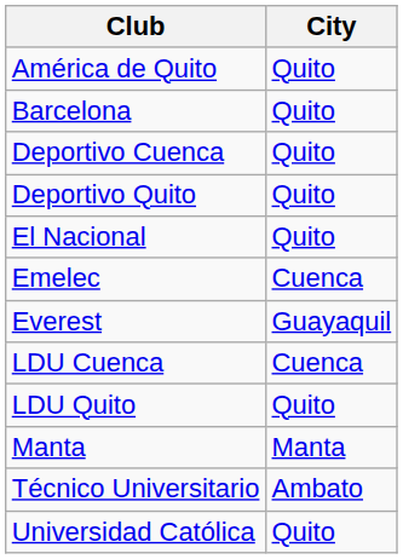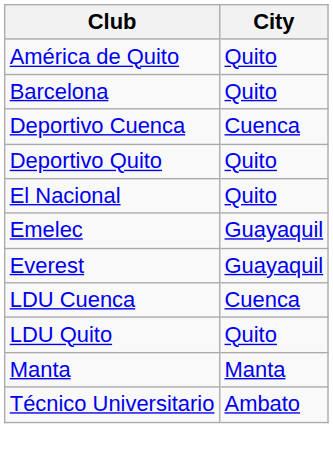Deportivo Cuenca | City: Quito -> Cuenca
Emelec | City: Cuenca -> Guayaquil
- row: Universidad Católica | Quito
